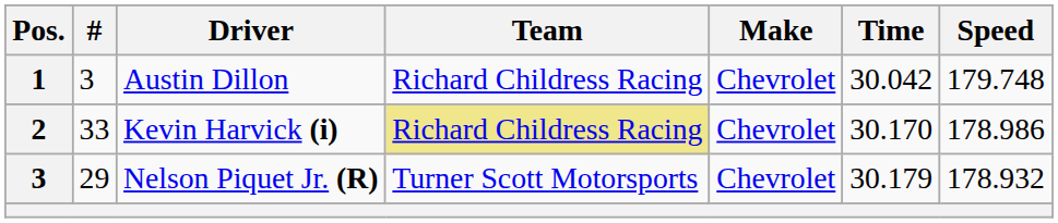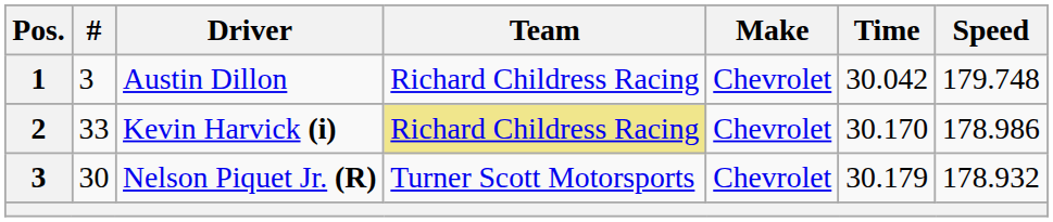Nelson Piquet Jr. (R) | #: 29 -> 30
